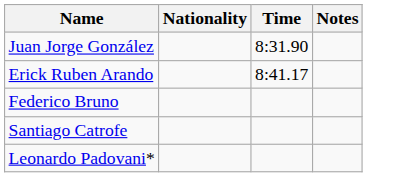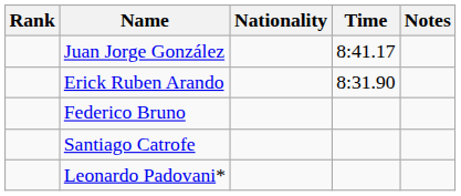+ column: Rank
Juan Jorge González | Time: 8:31.90 -> 8:41.17
Erick Ruben Arando | Time: 8:41.17 -> 8:31.90
